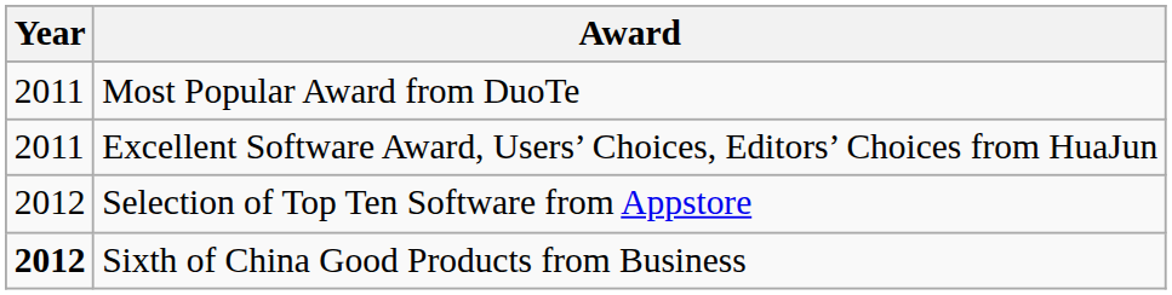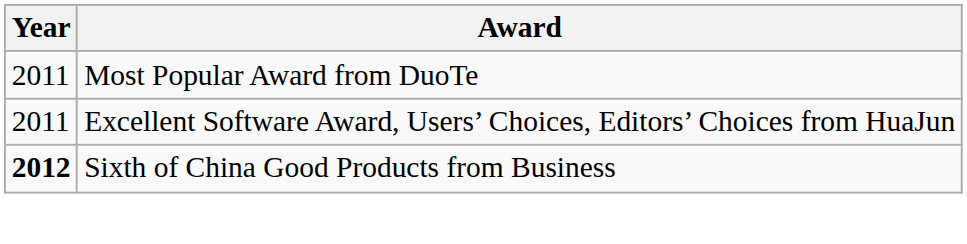- row: 2012 | Selection of Top Ten Software from Appstore
